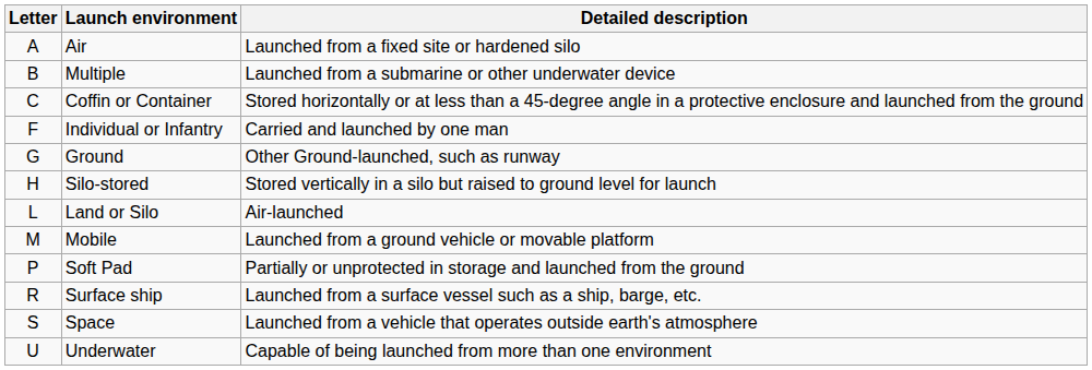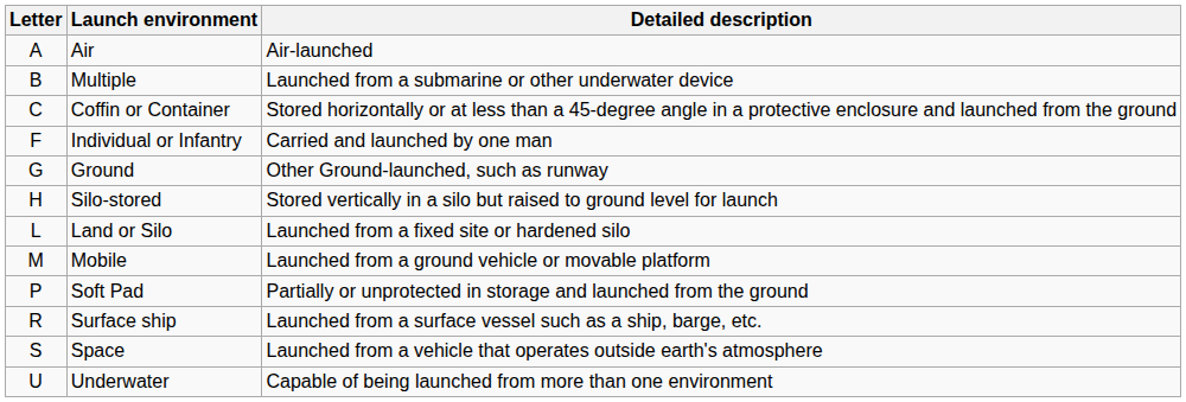Air | Detailed description: Launched from a fixed site or hardened silo -> Air-launched
Land or Silo | Detailed description: Air-launched -> Launched from a fixed site or hardened silo
